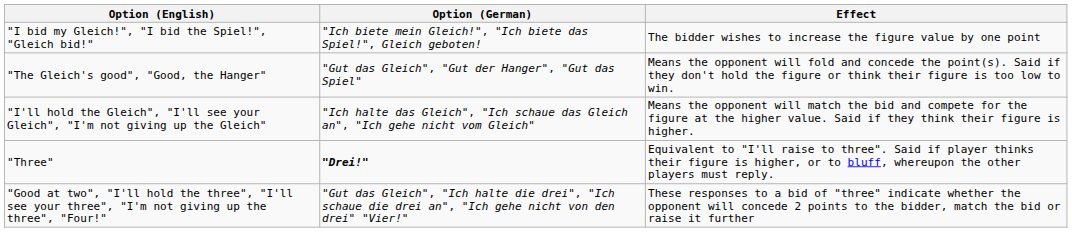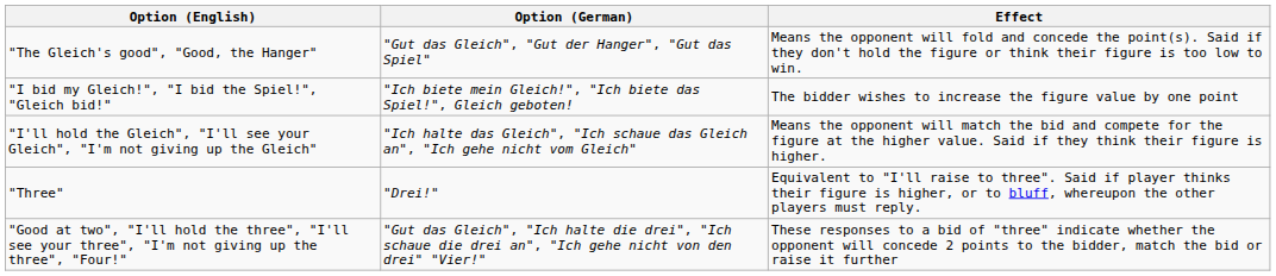rows swapped: "I bid my Gleich!", "I bid the Spiel!", "Gleich bid!" <-> "The Gleich's good", "Good, the Hanger"
"Three" | Option (German): bold -> normal
